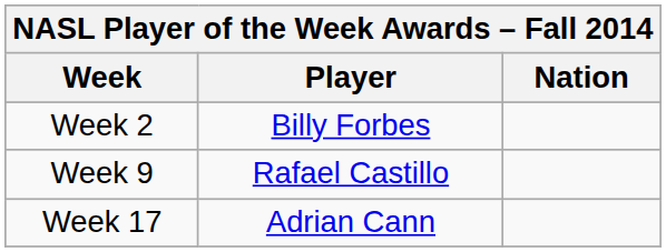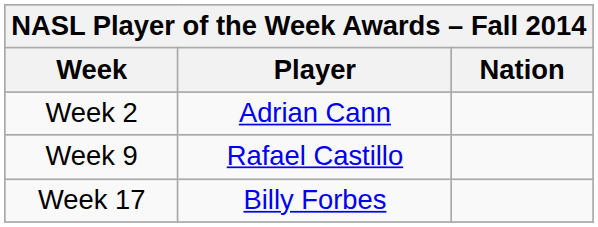Week 2 | Player: Billy Forbes -> Adrian Cann
Week 17 | Player: Adrian Cann -> Billy Forbes
